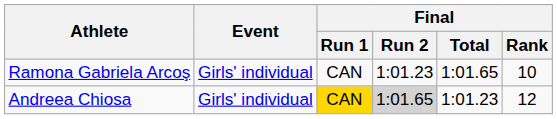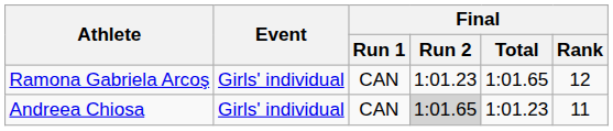Ramona Gabriela Arcoş | Final / Rank: 10 -> 12
Andreea Chiosa | Final / Run 1: gold background -> no background
Andreea Chiosa | Final / Rank: 12 -> 11
